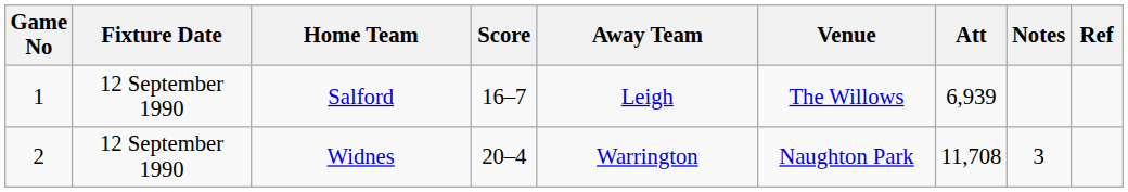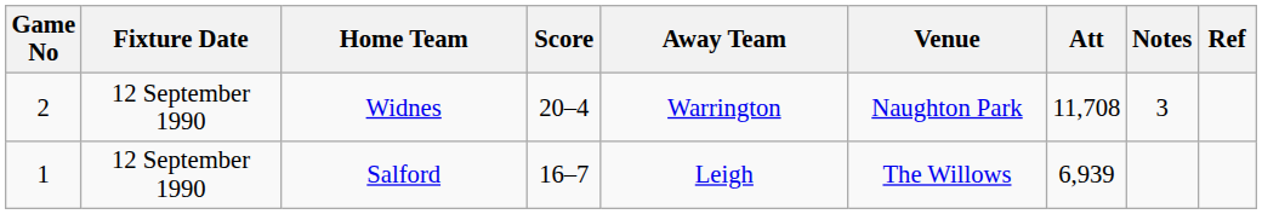rows swapped: Salford <-> Widnes
